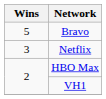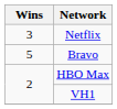rows swapped: Bravo <-> Netflix
